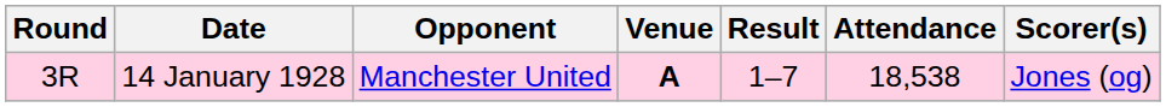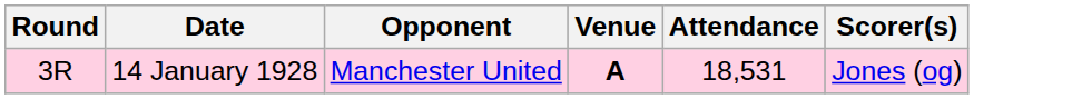- column: Result | 1–7
14 January 1928 | Attendance: 18,538 -> 18,531
